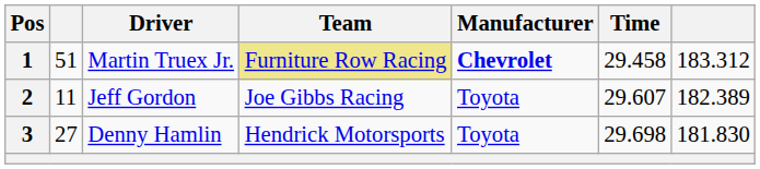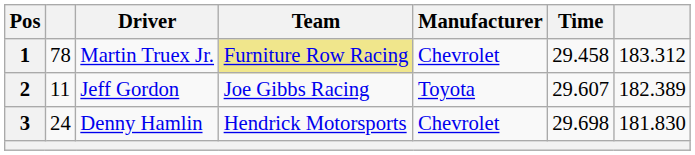1 | column 2: 51 -> 78
1 | Manufacturer: bold -> normal
3 | column 2: 27 -> 24
3 | Manufacturer: Toyota -> Chevrolet
